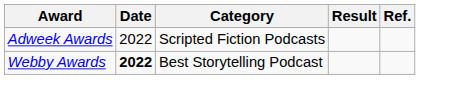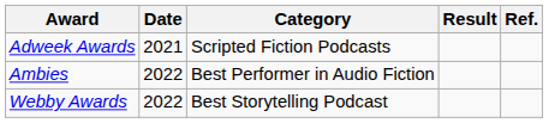Adweek Awards | Date: 2022 -> 2021
+ row: Ambies | 2022 | Best Performer in Audio Fiction
Webby Awards | Date: bold -> normal
